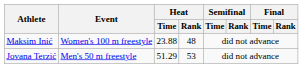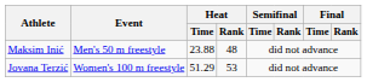Maksim Inić | Event: Women's 100 m freestyle -> Men's 50 m freestyle
Jovana Terzić | Event: Men's 50 m freestyle -> Women's 100 m freestyle
